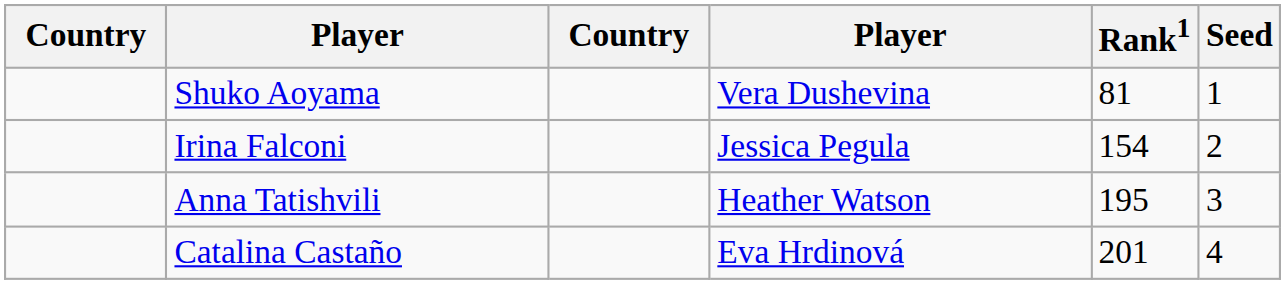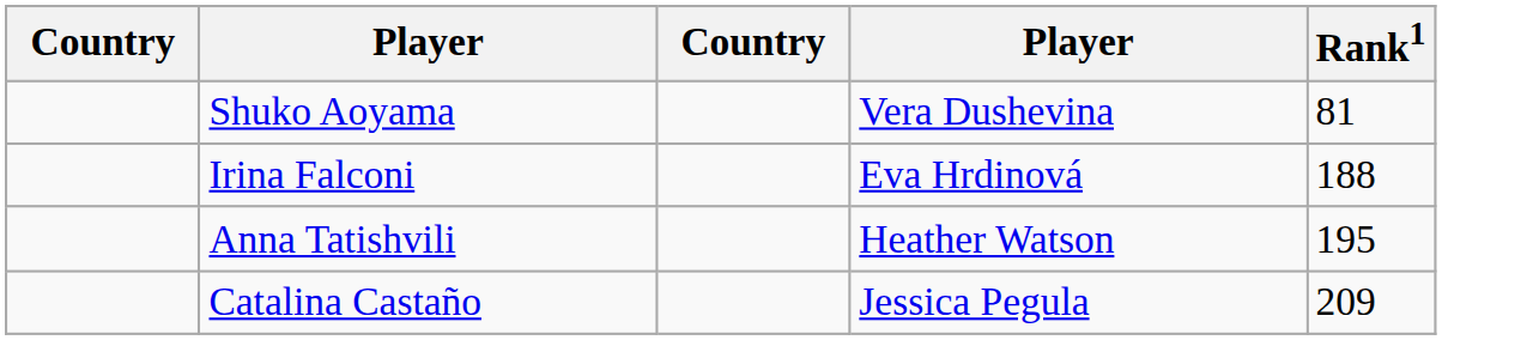- column: Seed | 1 | 2 | 3 | 4
Irina Falconi | column 4: Jessica Pegula -> Eva Hrdinová
Irina Falconi | Rank1: 154 -> 188
Catalina Castaño | column 4: Eva Hrdinová -> Jessica Pegula
Catalina Castaño | Rank1: 201 -> 209
